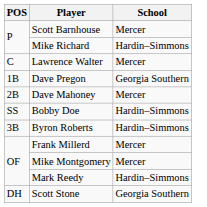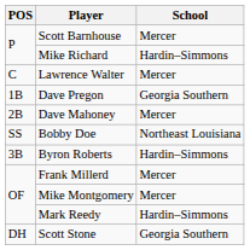Bobby Doe | School: Hardin–Simmons -> Northeast Louisiana
